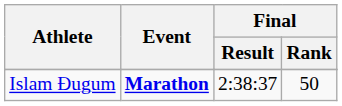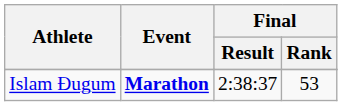Islam Ðugum | Final / Rank: 50 -> 53
